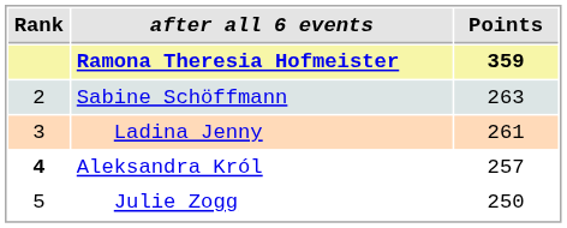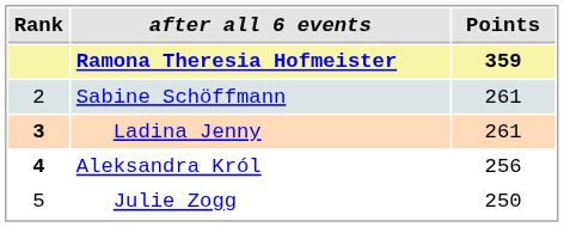Sabine Schöffmann | Points: 263 -> 261
Ladina Jenny | Rank: normal -> bold
Aleksandra Król | Points: 257 -> 256
